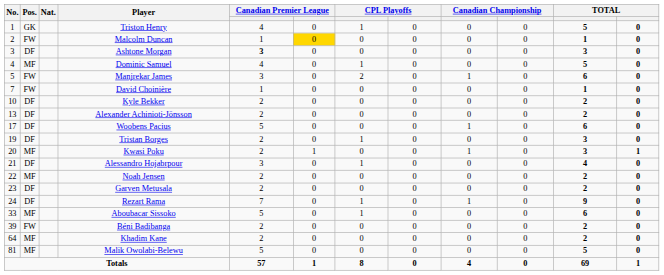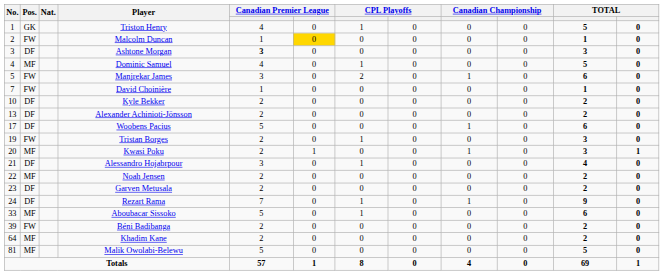Tristan Borges | Pos.: DF -> FW
